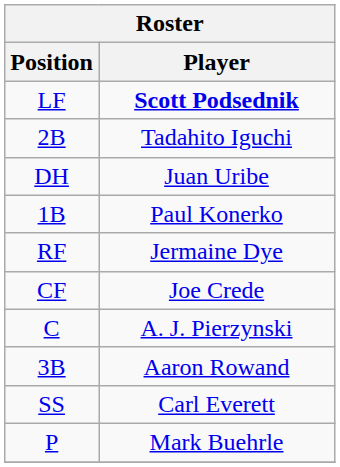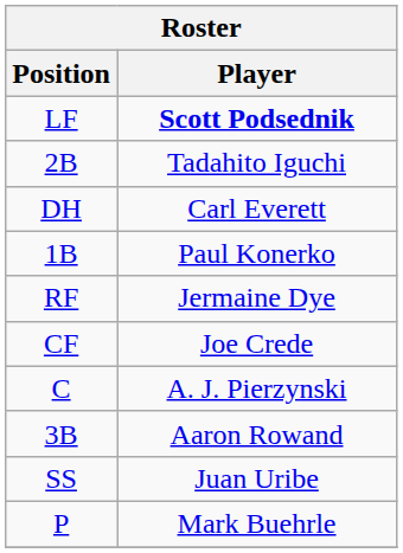DH | Player: Juan Uribe -> Carl Everett
SS | Player: Carl Everett -> Juan Uribe
